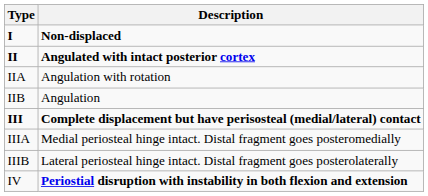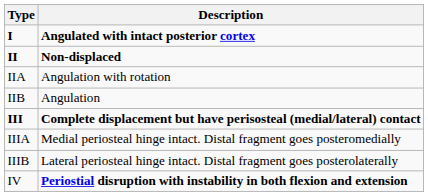I | Description: Non-displaced -> Angulated with intact posterior cortex
II | Description: Angulated with intact posterior cortex -> Non-displaced
